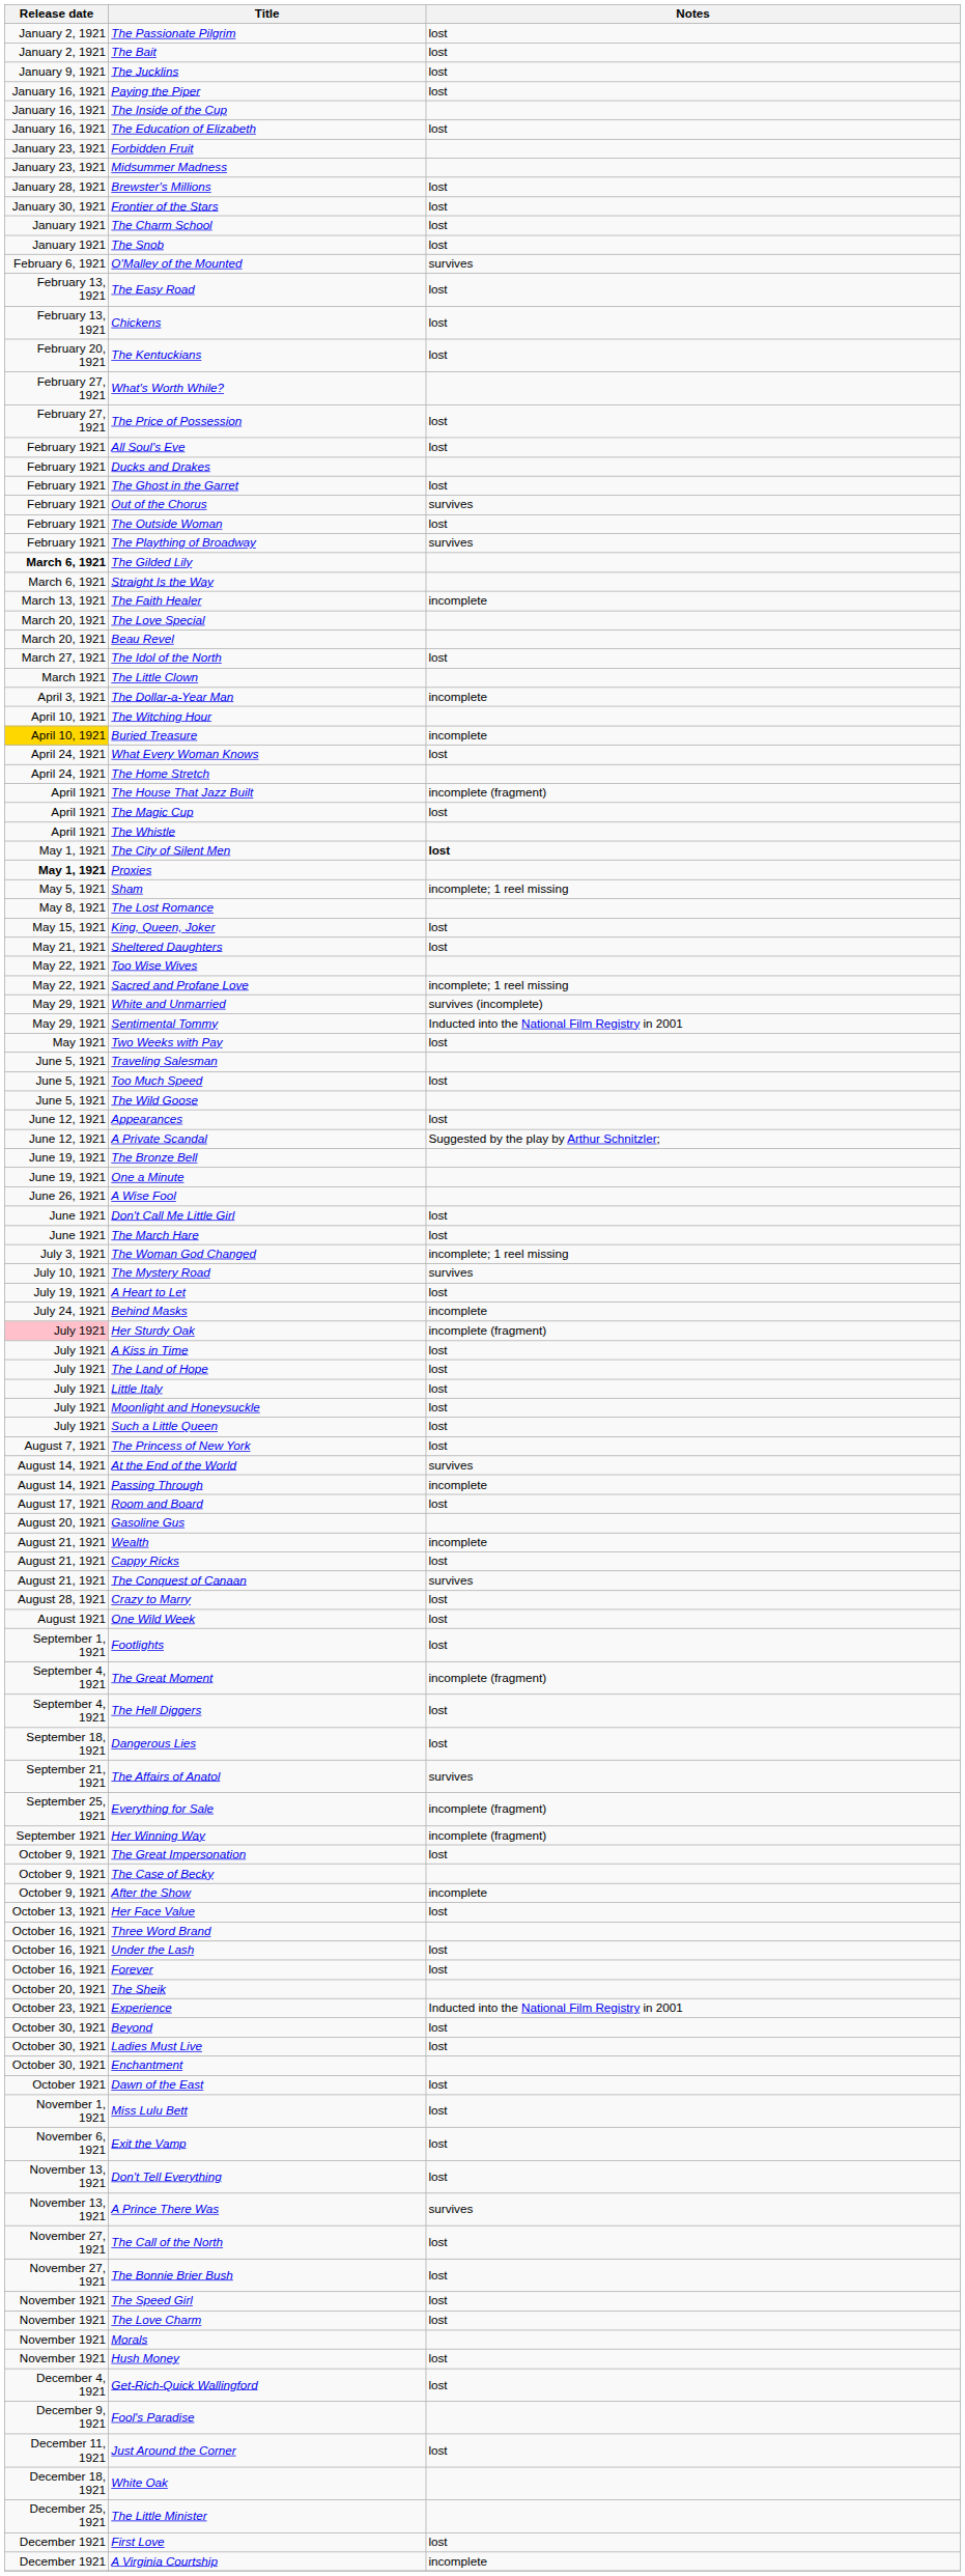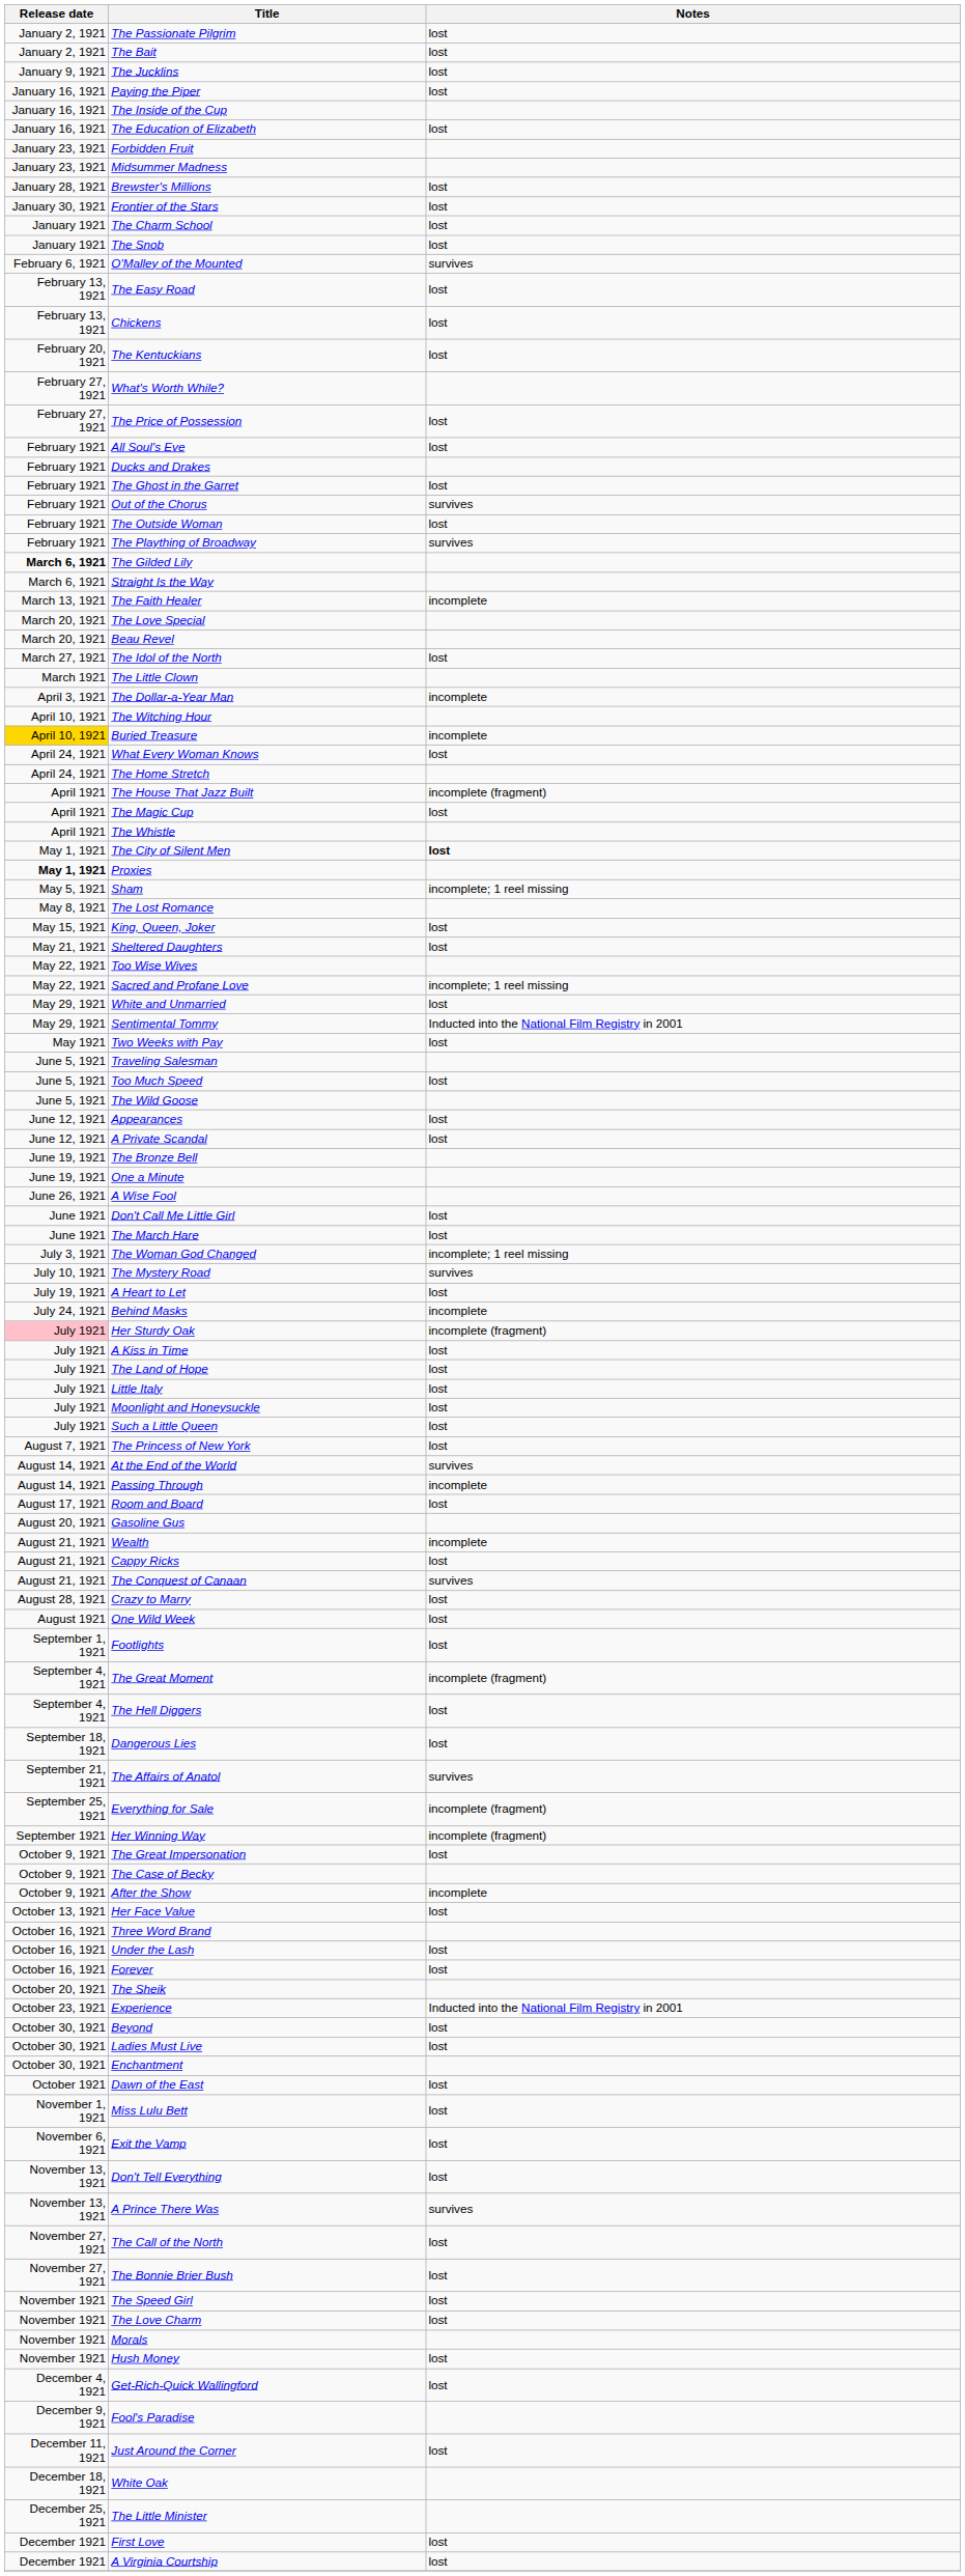White and Unmarried | Notes: survives (incomplete) -> lost
A Private Scandal | Notes: Suggested by the play by Arthur Schnitzler; -> lost
A Virginia Courtship | Notes: incomplete -> lost
